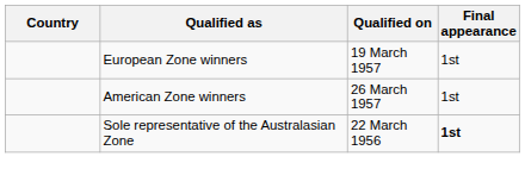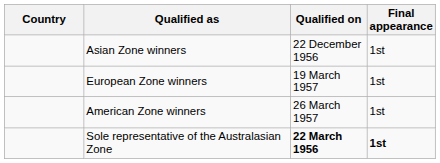+ row: Asian Zone winners | 22 December 1956 | 1st
Sole representative of the Australasian Zone | Qualified on: normal -> bold
